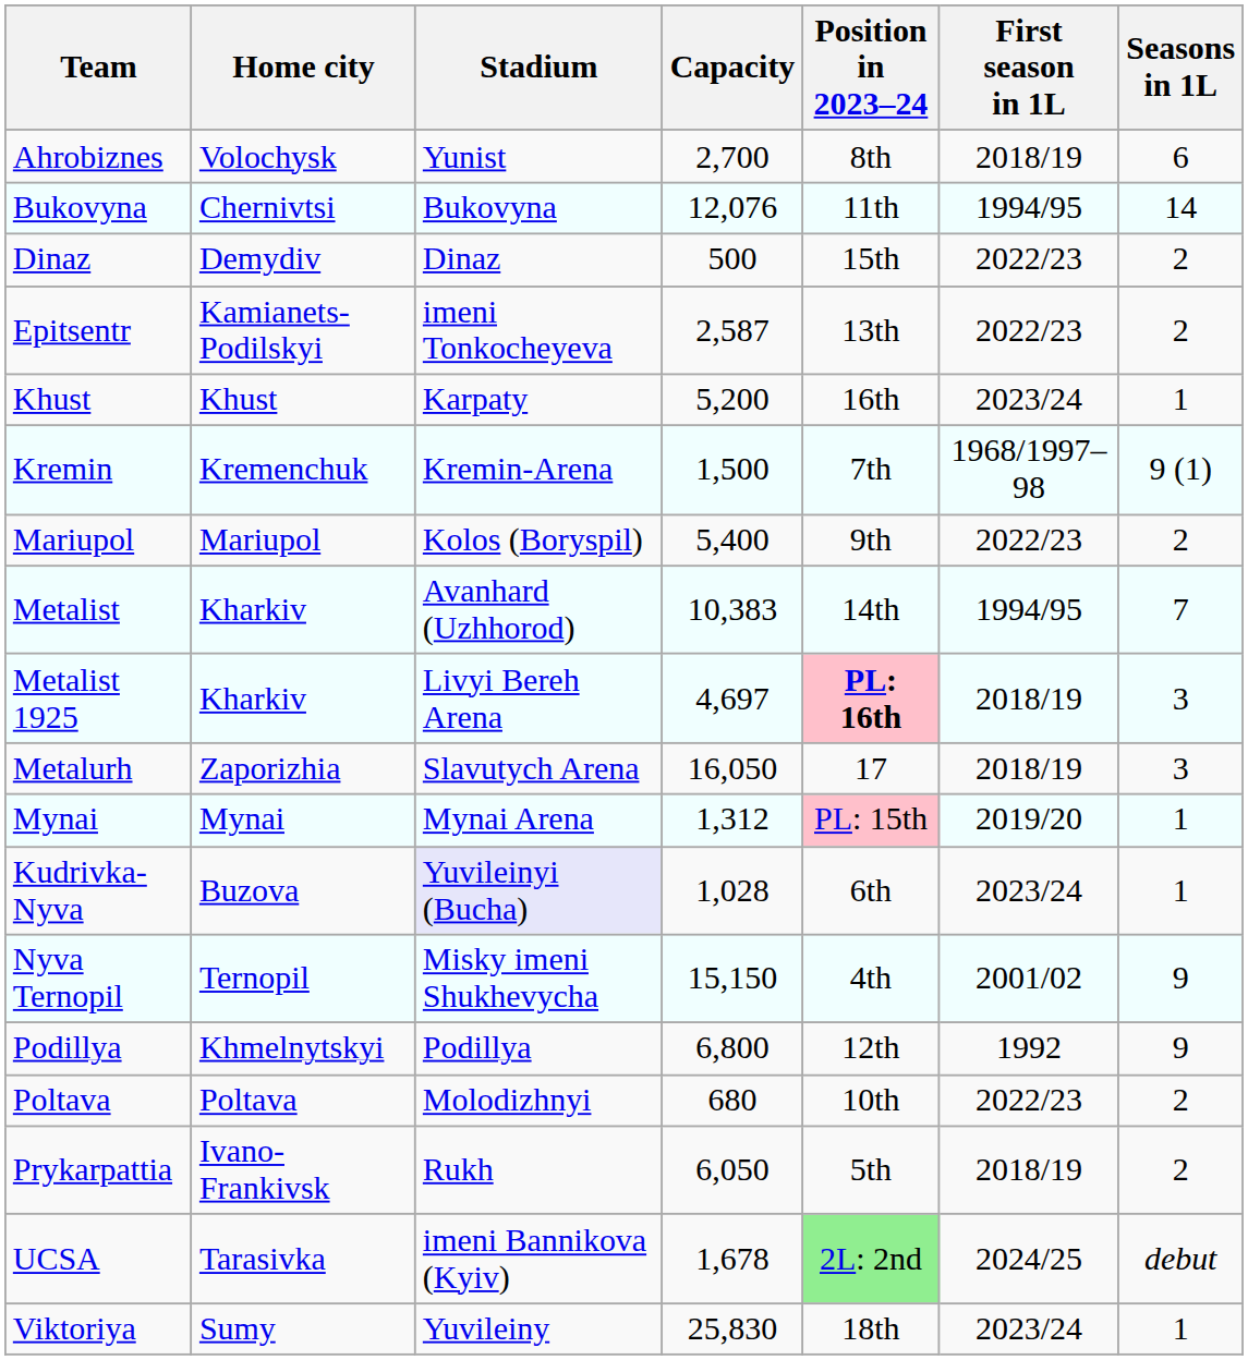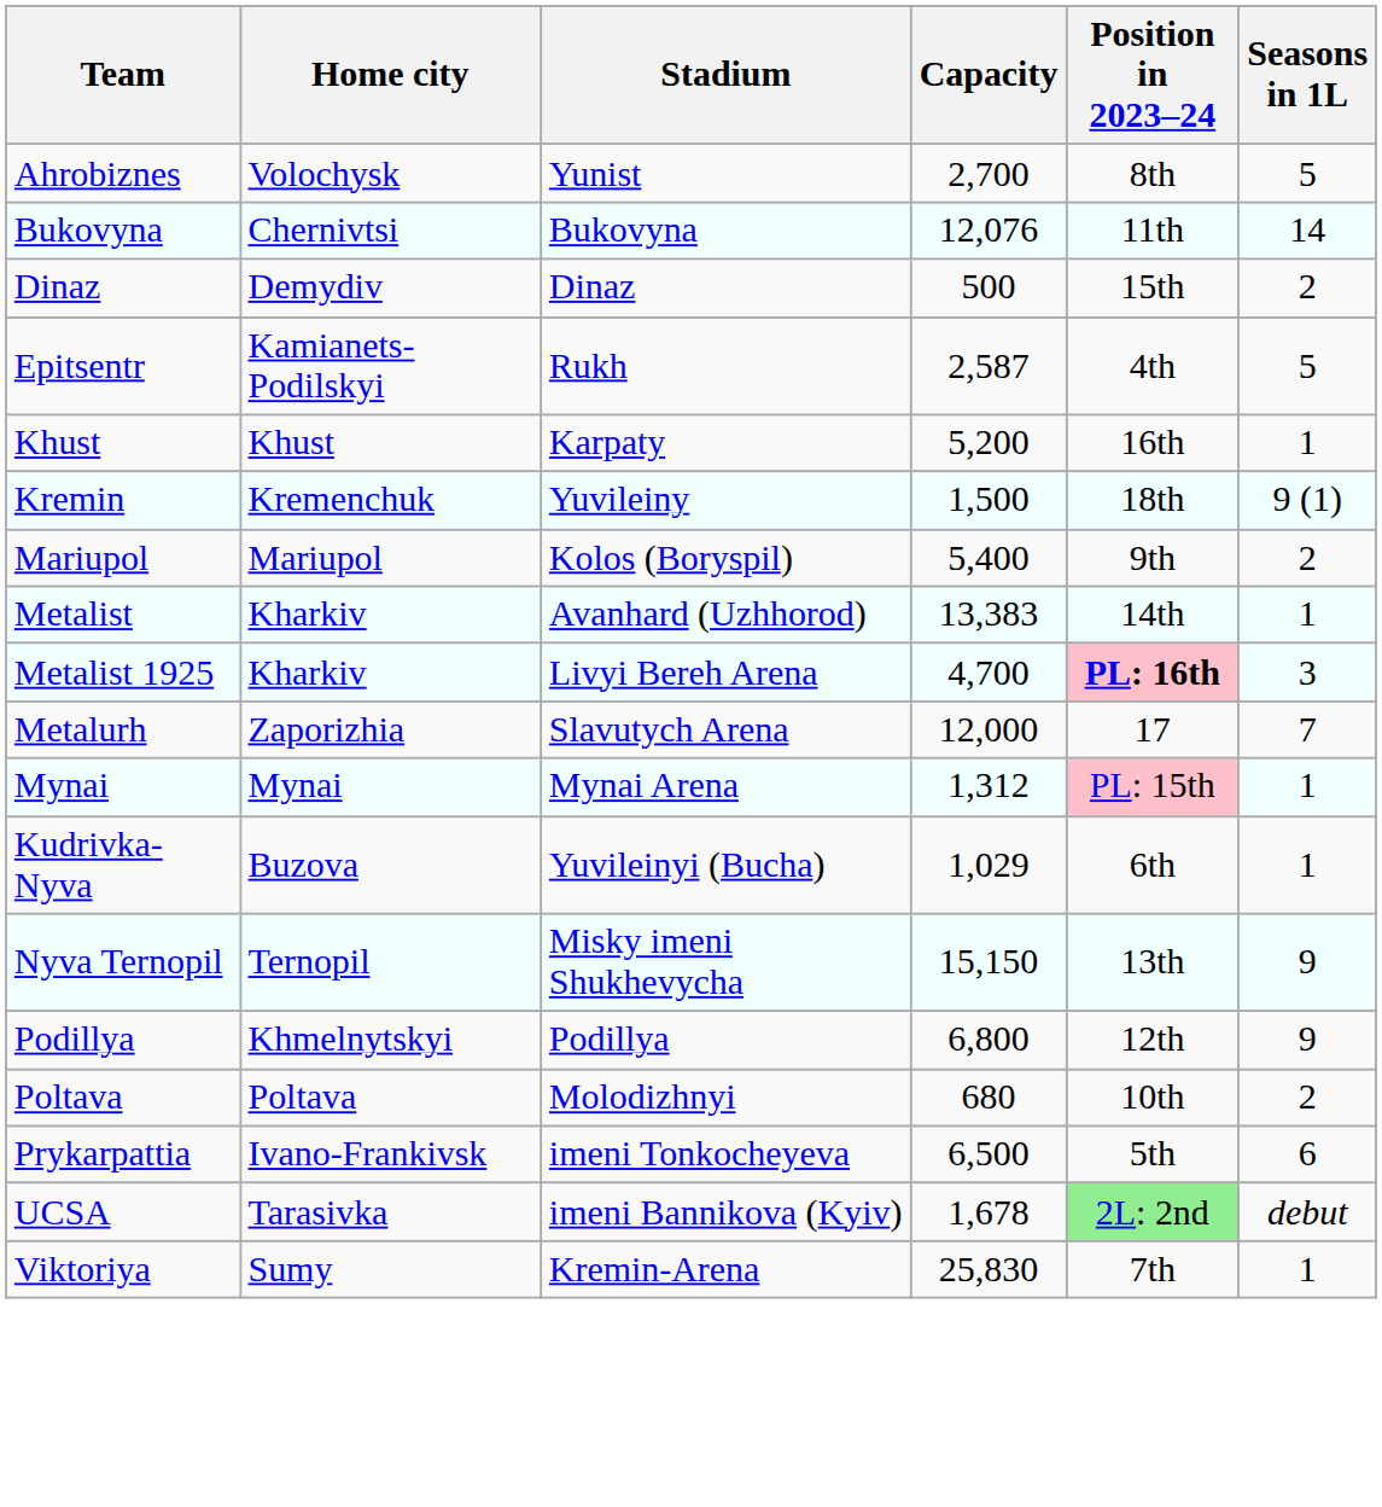- column: First season in 1L | 2018/19 | 1994/95 | 2022/23 | 2022/23 | 2023/24 | 1968/1997–98 | 2022/23 | 1994/95 | 2018/19 | 2018/19 | 2019/20 | 2023/24 | 2001/02 | 1992 | 2022/23 | 2018/19 | 2024/25 | 2023/24
Ahrobiznes | Seasons in 1L: 6 -> 5
Epitsentr | Stadium: imeni Tonkocheyeva -> Rukh
Epitsentr | Position in 2023–24: 13th -> 4th
Epitsentr | Seasons in 1L: 2 -> 5
Kremin | Stadium: Kremin-Arena -> Yuvileiny
Kremin | Position in 2023–24: 7th -> 18th
Metalist | Capacity: 10,383 -> 13,383
Metalist | Seasons in 1L: 7 -> 1
Metalist 1925 | Capacity: 4,697 -> 4,700
Metalurh | Capacity: 16,050 -> 12,000
Metalurh | Seasons in 1L: 3 -> 7
Kudrivka-Nyva | Stadium: lavender background -> no background
Kudrivka-Nyva | Capacity: 1,028 -> 1,029
Nyva Ternopil | Position in 2023–24: 4th -> 13th
Prykarpattia | Stadium: Rukh -> imeni Tonkocheyeva
Prykarpattia | Capacity: 6,050 -> 6,500
Prykarpattia | Seasons in 1L: 2 -> 6
Viktoriya | Stadium: Yuvileiny -> Kremin-Arena
Viktoriya | Position in 2023–24: 18th -> 7th
